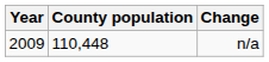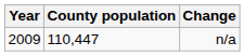n/a | County population: 110,448 -> 110,447
